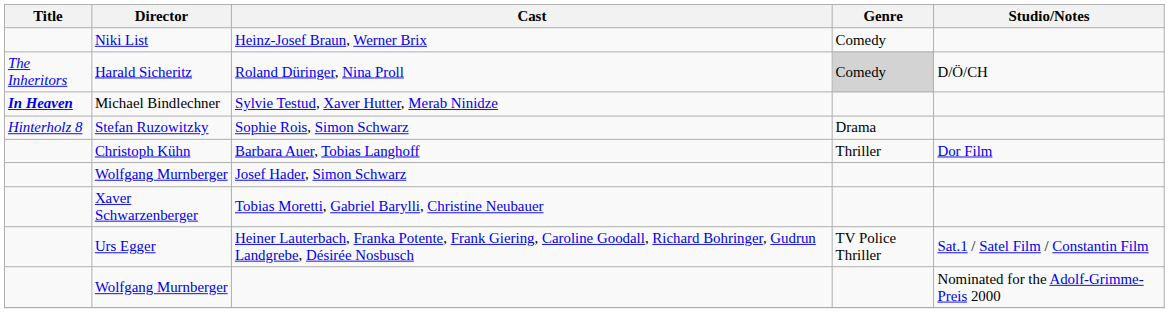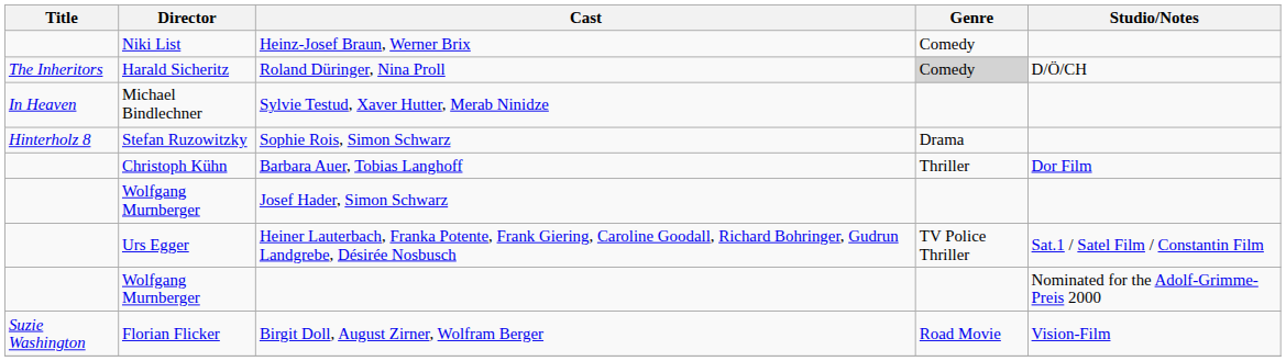Sylvie Testud, Xaver Hutter, Merab Ninidze | Title: bold -> normal
- row: Xaver Schwarzenberger | Tobias Moretti, Gabriel Barylli, Christine Neubauer
+ row: Suzie Washington | Florian Flicker | Birgit Doll, August Zirner, Wolfram Berger | Road Movie | Vision-Film
